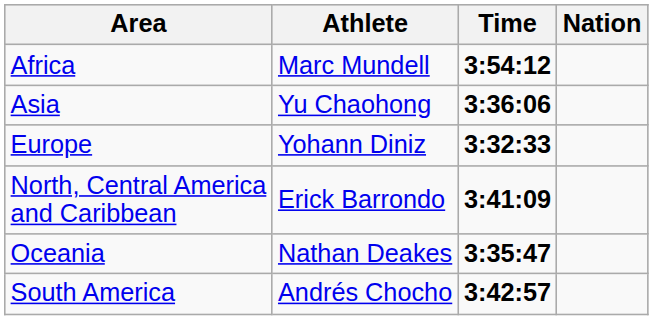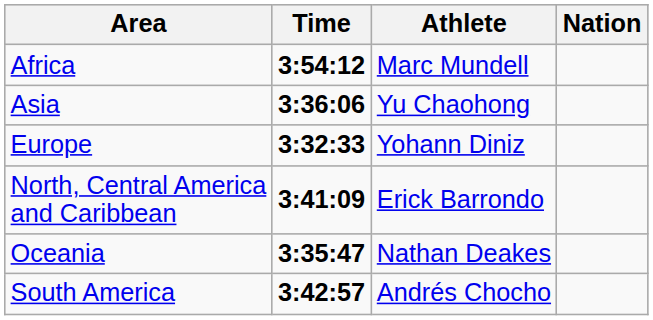columns swapped: Time <-> Athlete
